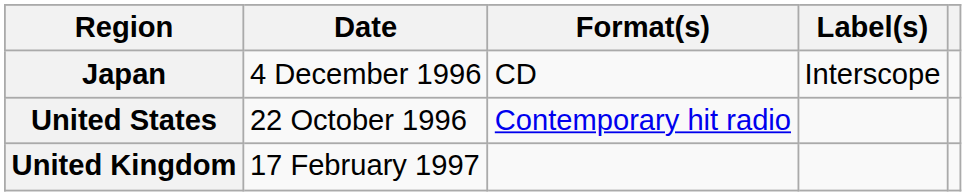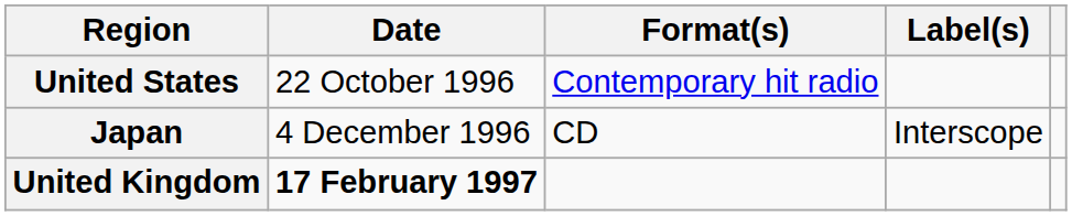rows swapped: United States <-> Japan
United Kingdom | Date: normal -> bold
